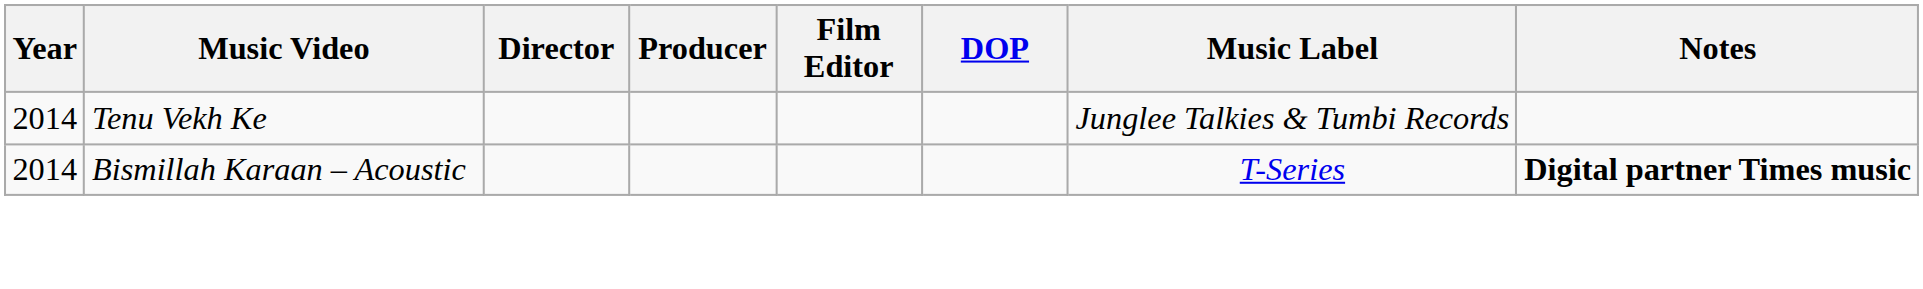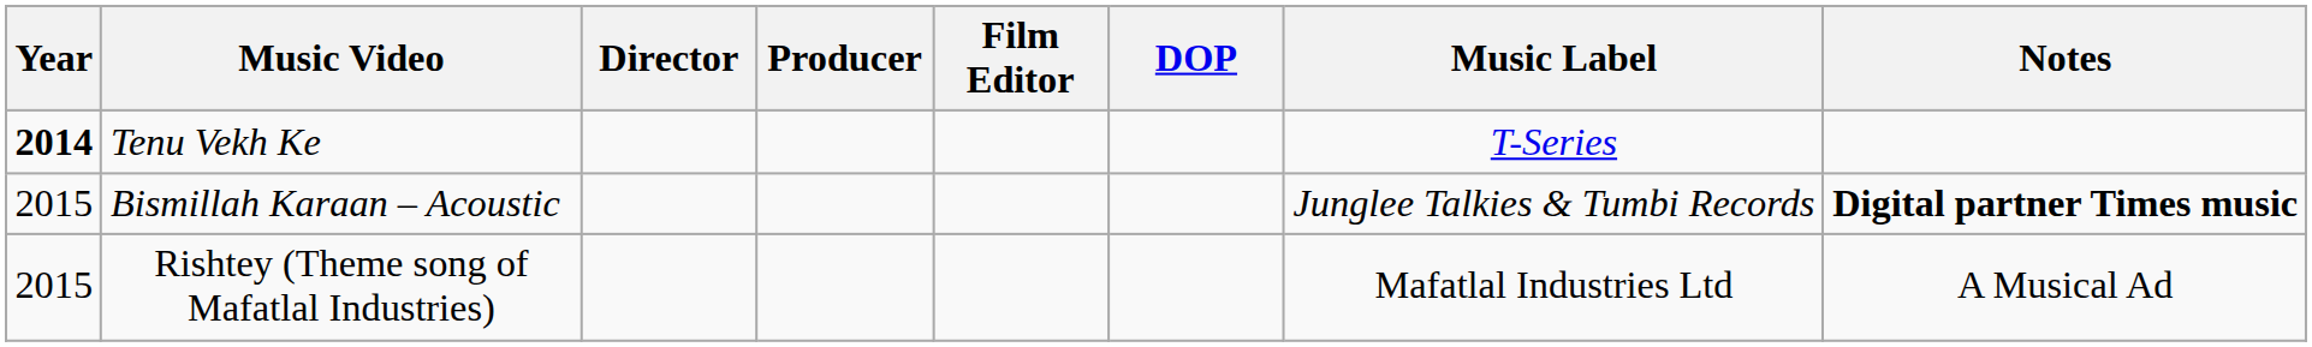Tenu Vekh Ke | Year: normal -> bold
Tenu Vekh Ke | Music Label: Junglee Talkies & Tumbi Records -> T-Series
Bismillah Karaan – Acoustic | Year: 2014 -> 2015
Bismillah Karaan – Acoustic | Music Label: T-Series -> Junglee Talkies & Tumbi Records
+ row: 2015 | Rishtey (Theme song of Mafatlal Industries) | Mafatlal Industries Ltd | A Musical Ad
